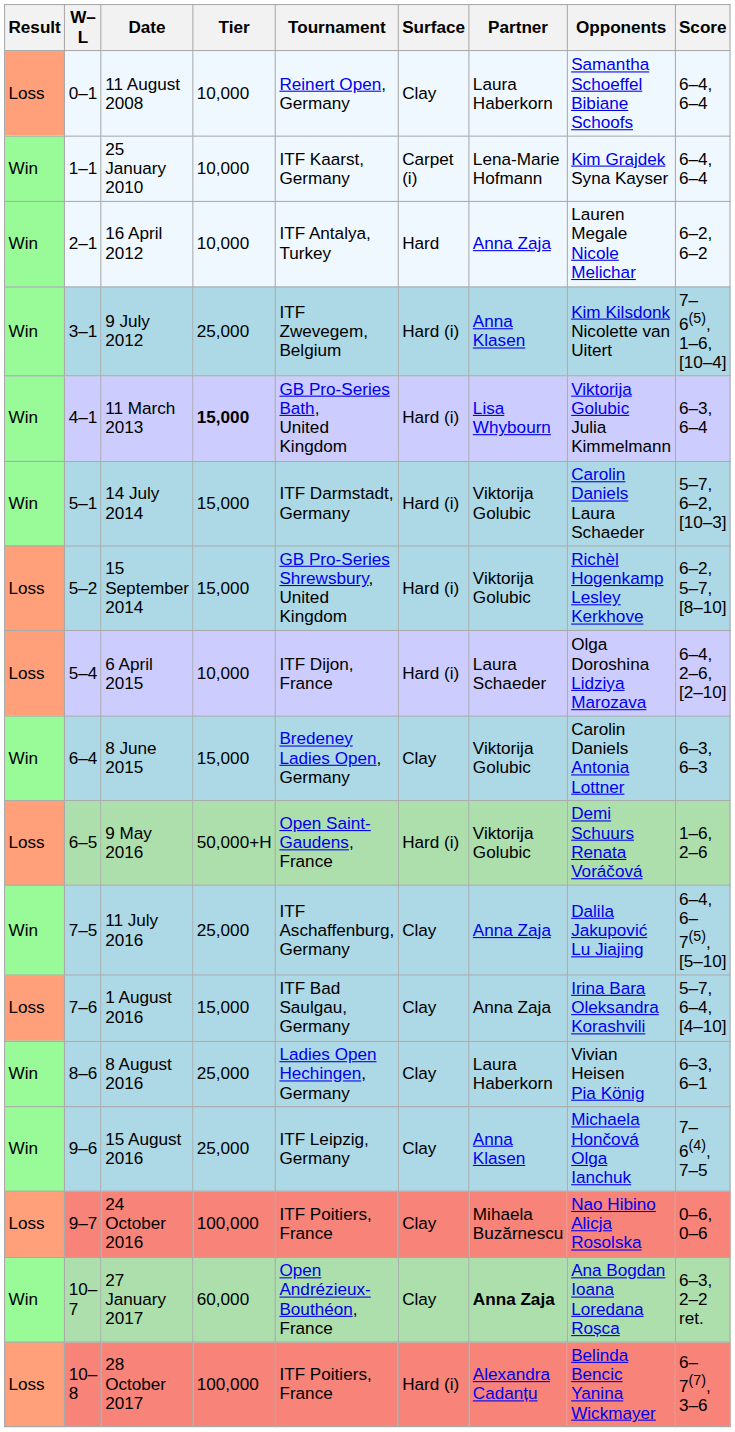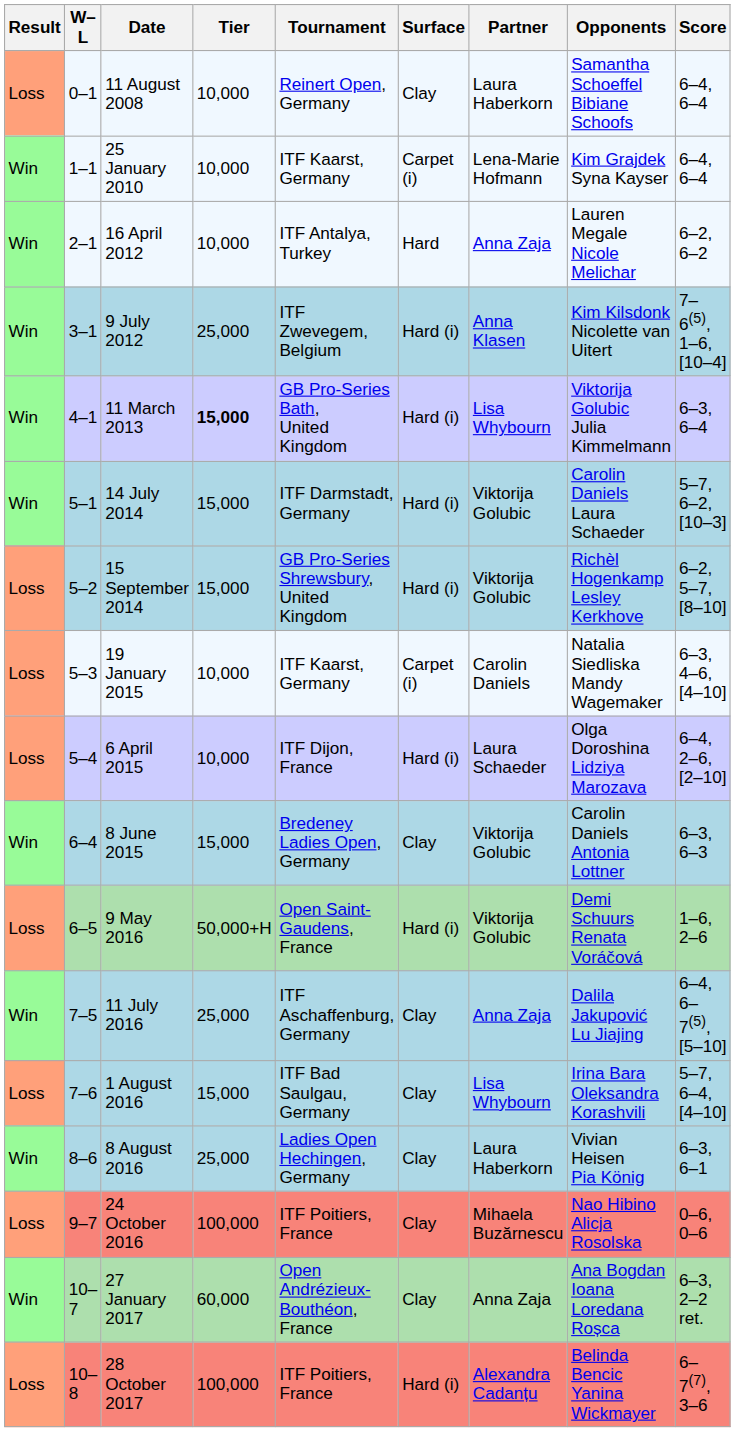+ row: Loss | 5–3 | 19 January 2015 | 10,000 | ITF Kaarst, Germany | Carpet (i) | Carolin Daniels | Natalia Siedliska Mandy Wagemaker | 6–3, 4–6, [4–10]
1 August 2016 | Partner: Anna Zaja -> Lisa Whybourn
- row: Win | 9–6 | 15 August 2016 | 25,000 | ITF Leipzig, Germany | Clay | Anna Klasen | Michaela Hončová Olga Ianchuk | 7–6(4), 7–5
27 January 2017 | Partner: bold -> normal
